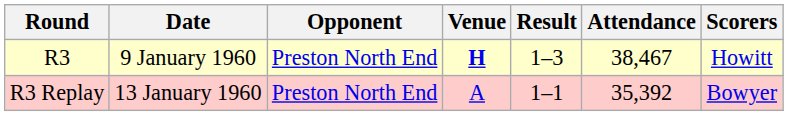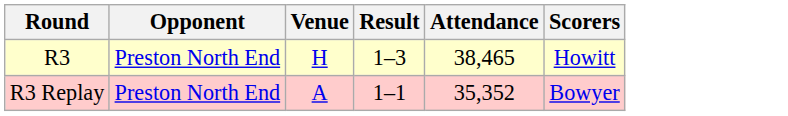- column: Date | 9 January 1960 | 13 January 1960
R3 | Venue: bold -> normal
R3 | Attendance: 38,467 -> 38,465
R3 Replay | Attendance: 35,392 -> 35,352
